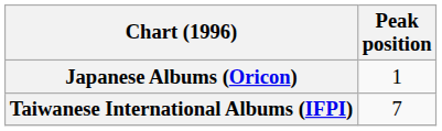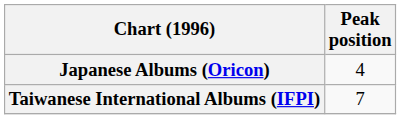Japanese Albums (Oricon) | Peak position: 1 -> 4
